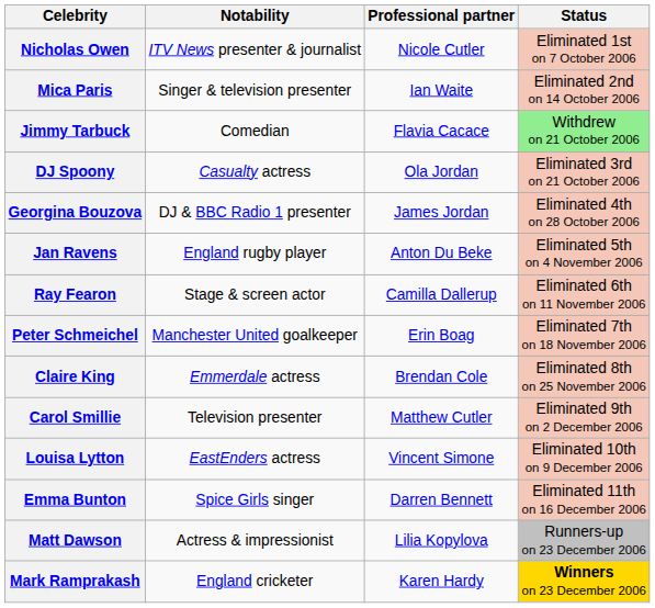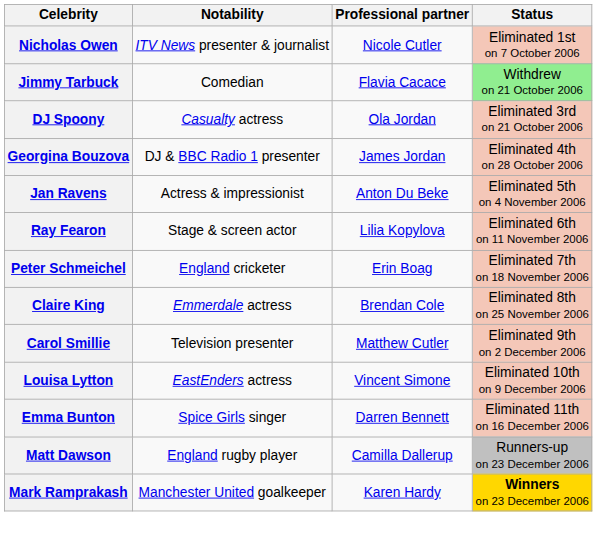- row: Mica Paris | Singer & television presenter | Ian Waite | Eliminated 2nd on 14 October 2006
Jan Ravens | Notability: England rugby player -> Actress & impressionist
Ray Fearon | Professional partner: Camilla Dallerup -> Lilia Kopylova
Peter Schmeichel | Notability: Manchester United goalkeeper -> England cricketer
Matt Dawson | Notability: Actress & impressionist -> England rugby player
Matt Dawson | Professional partner: Lilia Kopylova -> Camilla Dallerup
Mark Ramprakash | Notability: England cricketer -> Manchester United goalkeeper
